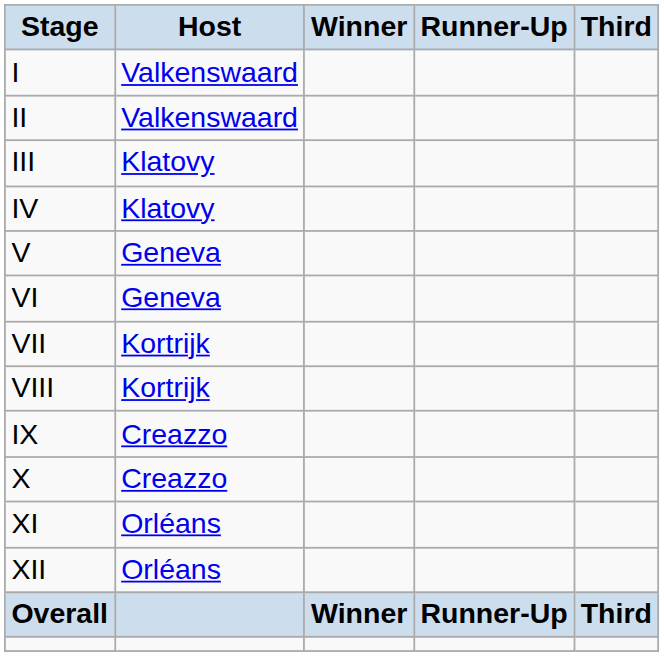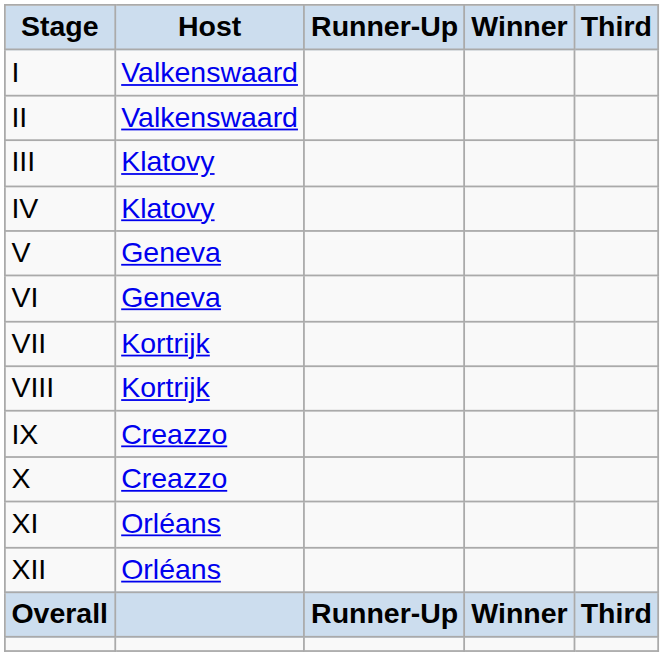columns swapped: Winner <-> Runner-Up
